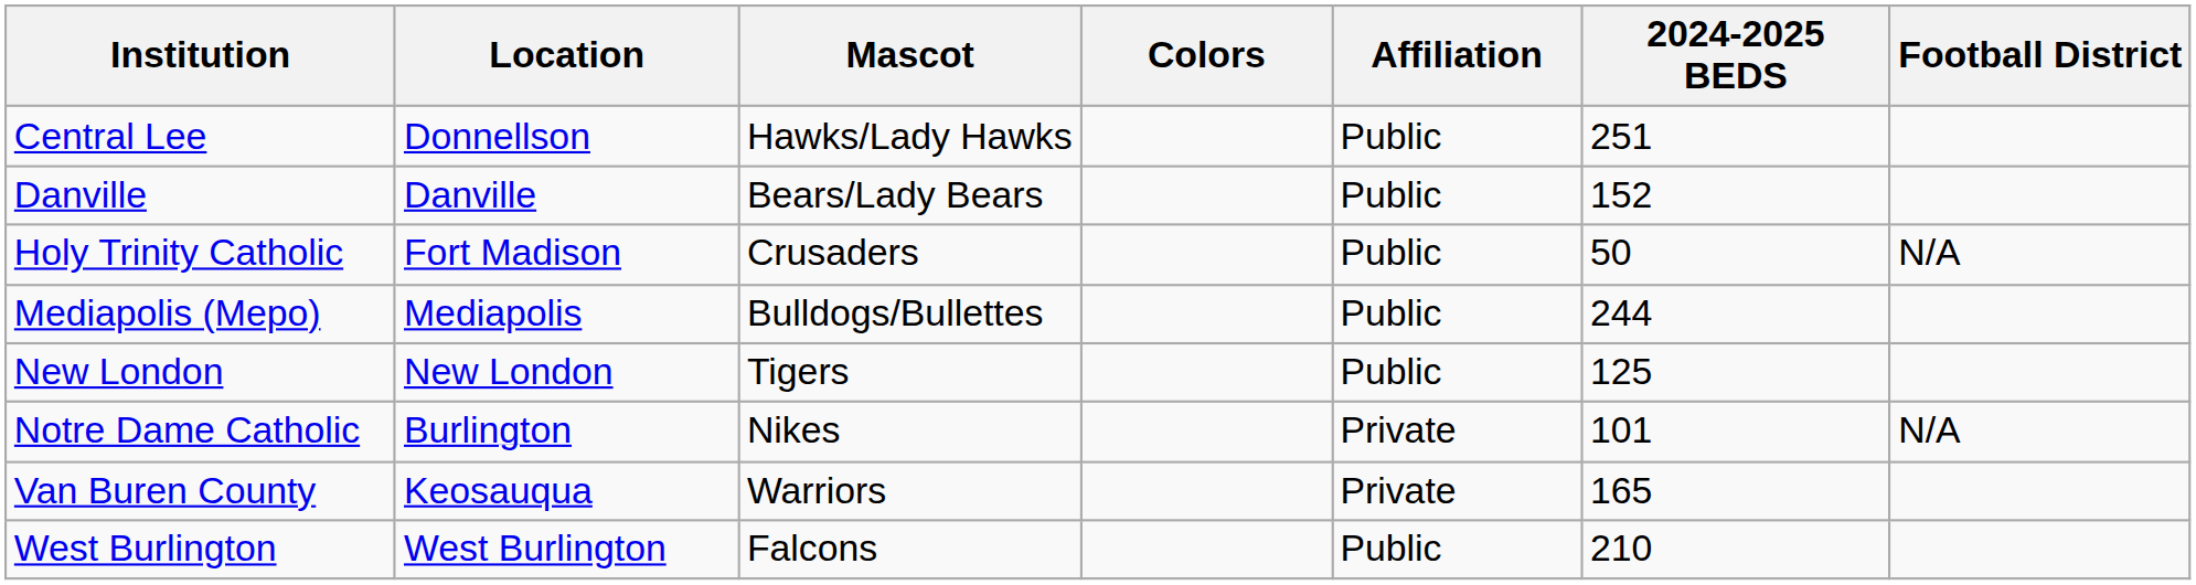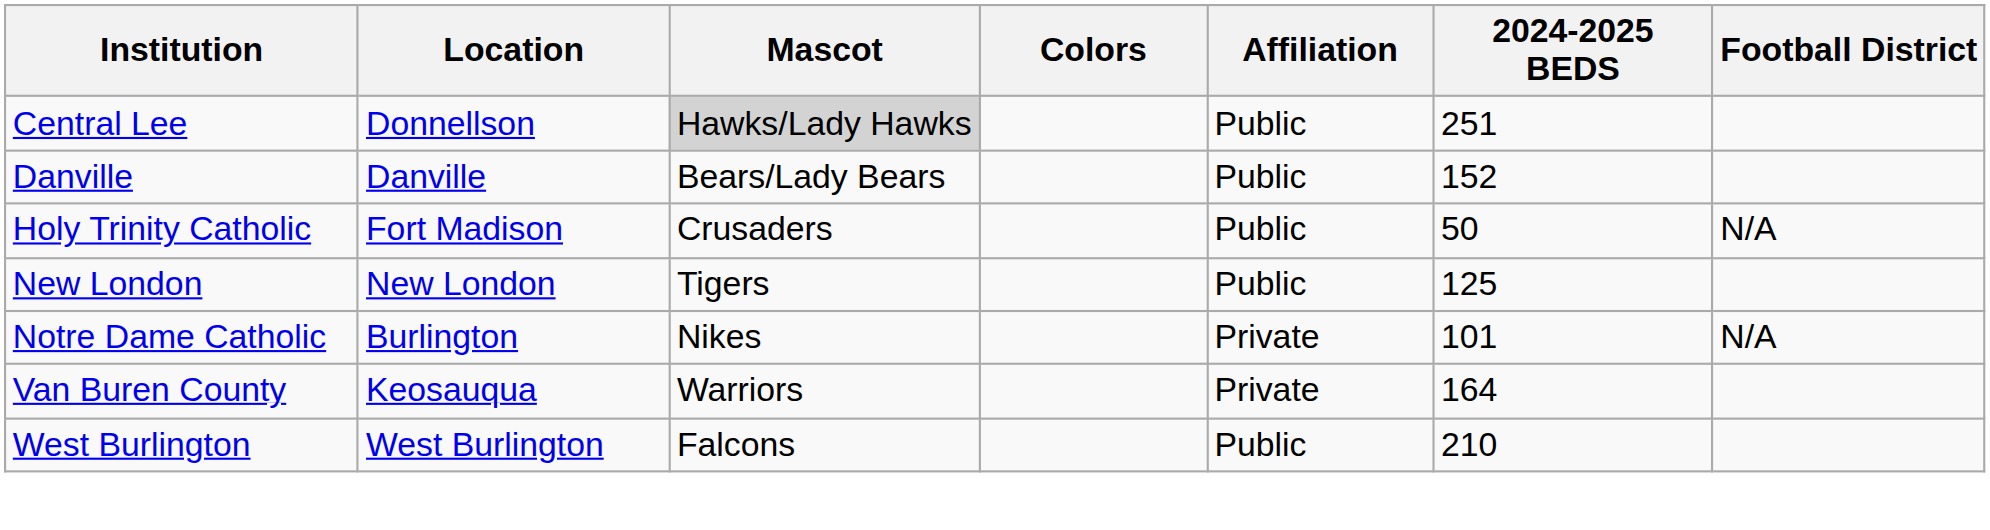Central Lee | Mascot: no background -> lightgrey background
- row: Mediapolis (Mepo) | Mediapolis | Bulldogs/Bullettes | Public | 244
Van Buren County | 2024-2025 BEDS: 165 -> 164
